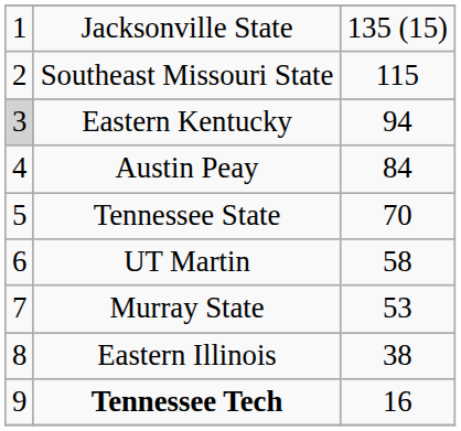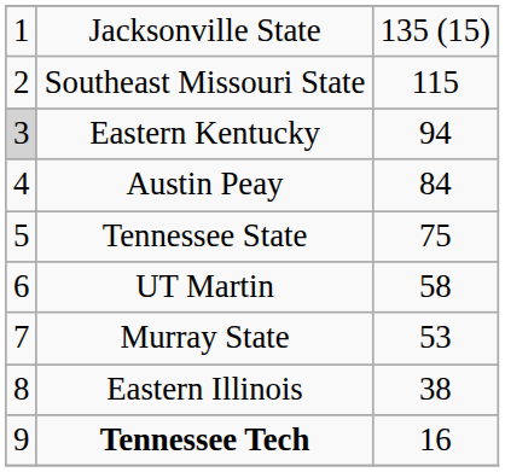Tennessee State | column 3: 70 -> 75
